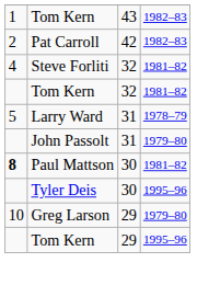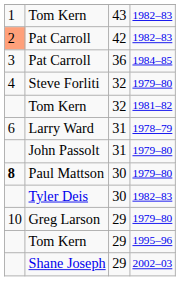Pat Carroll / 42 | column 1: no background -> lightsalmon background
+ row: 3 | Pat Carroll | 36 | 1984–85
Steve Forliti | column 4: 1981–82 -> 1979–80
Larry Ward | column 1: 5 -> 6
Paul Mattson | column 4: 1981–82 -> 1979–80
Tyler Deis | column 4: 1995–96 -> 1982–83
+ row: Shane Joseph | 29 | 2002–03
